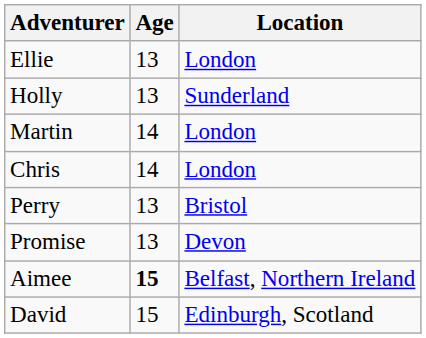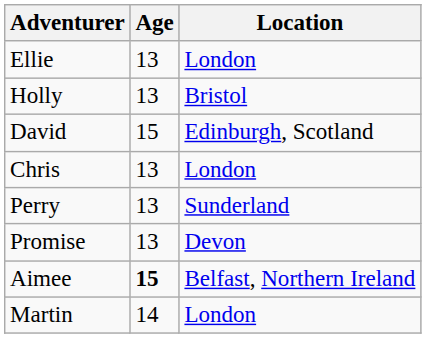Holly | Location: Sunderland -> Bristol
rows swapped: Martin <-> David
Chris | Age: 14 -> 13
Perry | Location: Bristol -> Sunderland
